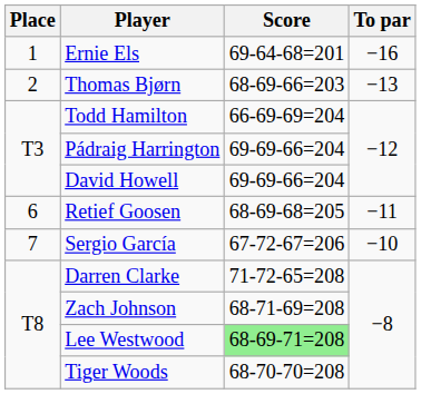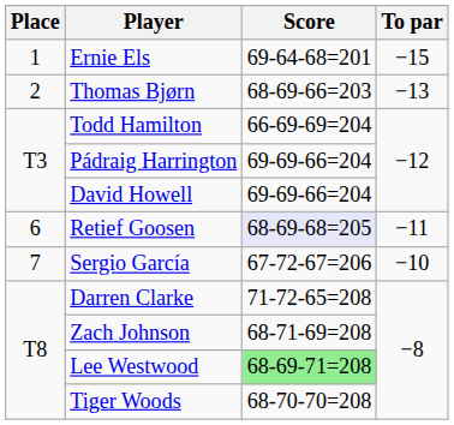Ernie Els | To par: −16 -> −15
Retief Goosen | Score: no background -> lavender background
